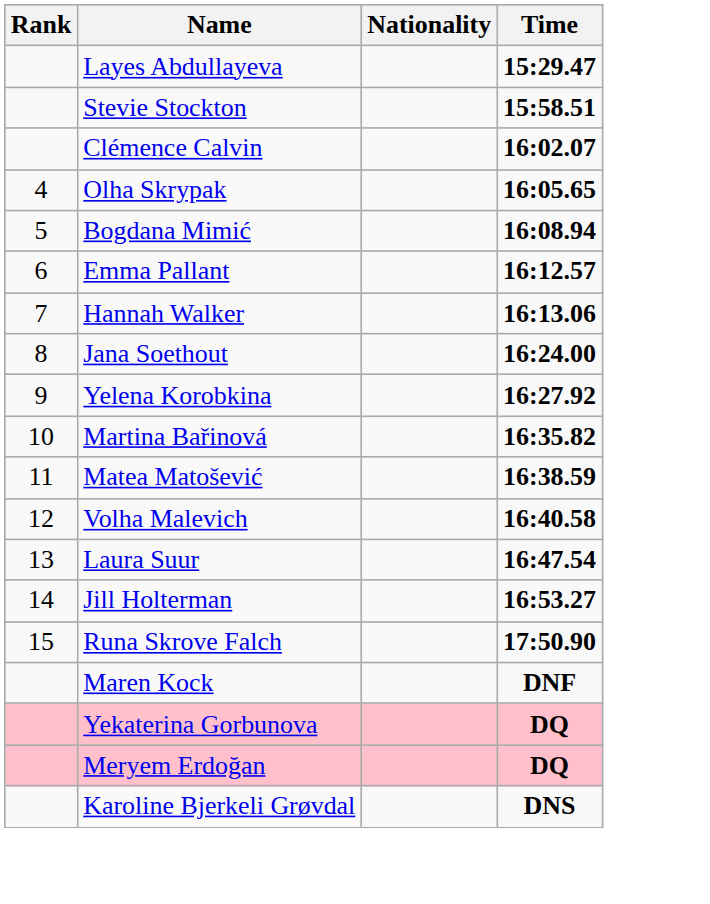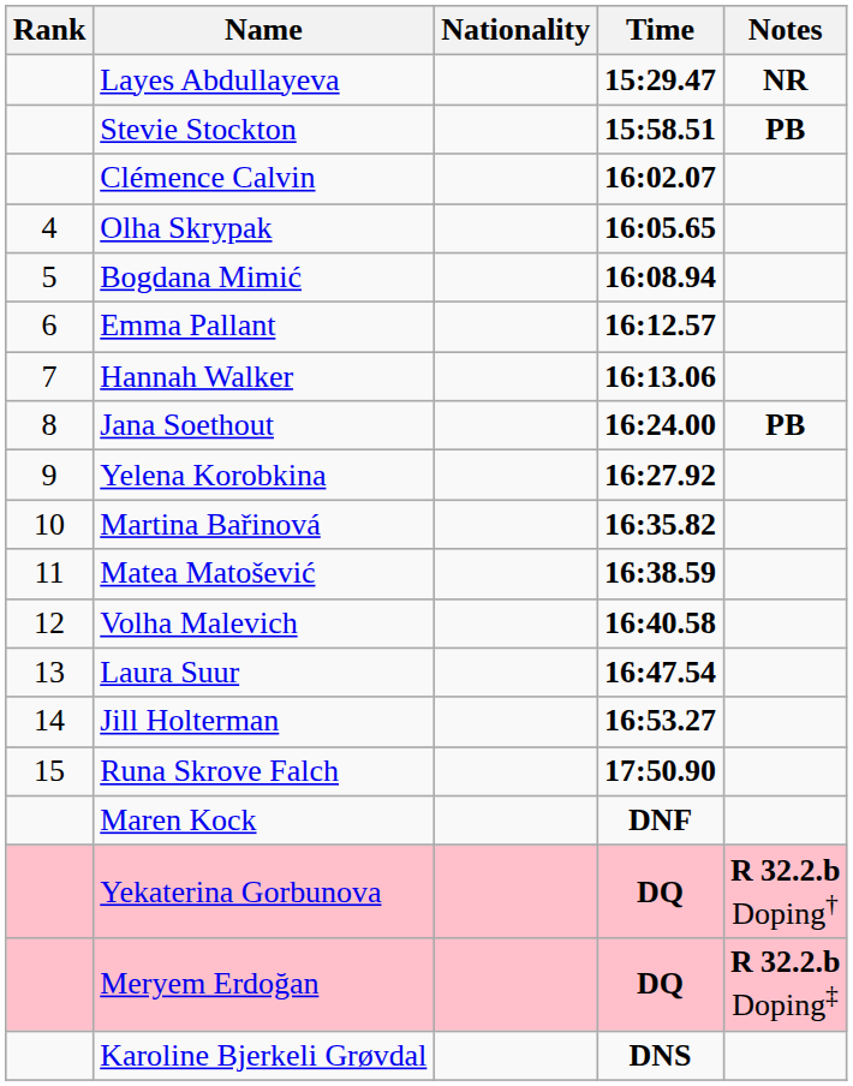+ column: Notes | NR | PB | PB | R 32.2.b Doping† | R 32.2.b Doping‡
